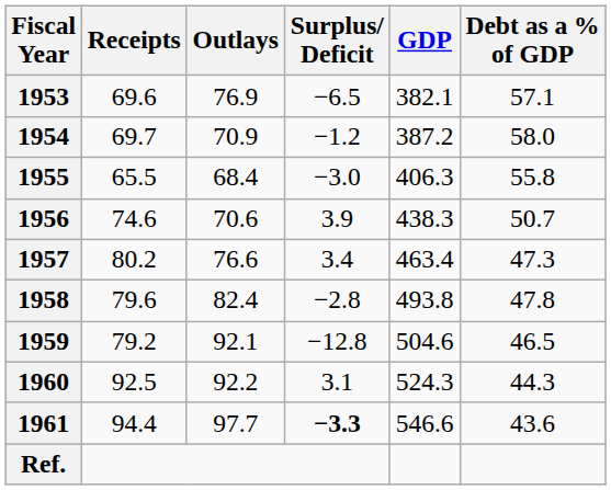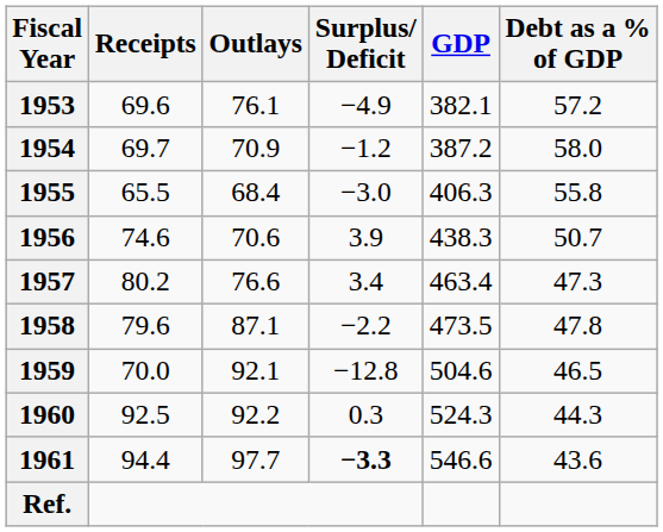1953 | Outlays: 76.9 -> 76.1
1953 | Surplus/ Deficit: −6.5 -> −4.9
1953 | Debt as a % of GDP: 57.1 -> 57.2
1958 | Outlays: 82.4 -> 87.1
1958 | Surplus/ Deficit: −2.8 -> −2.2
1958 | GDP: 493.8 -> 473.5
1959 | Receipts: 79.2 -> 70.0
1960 | Surplus/ Deficit: 3.1 -> 0.3
